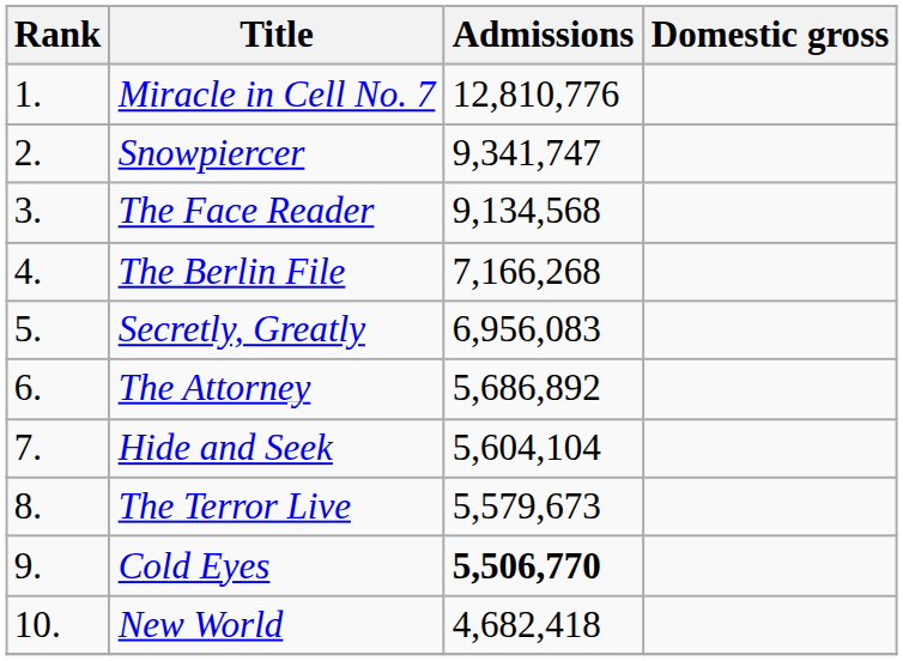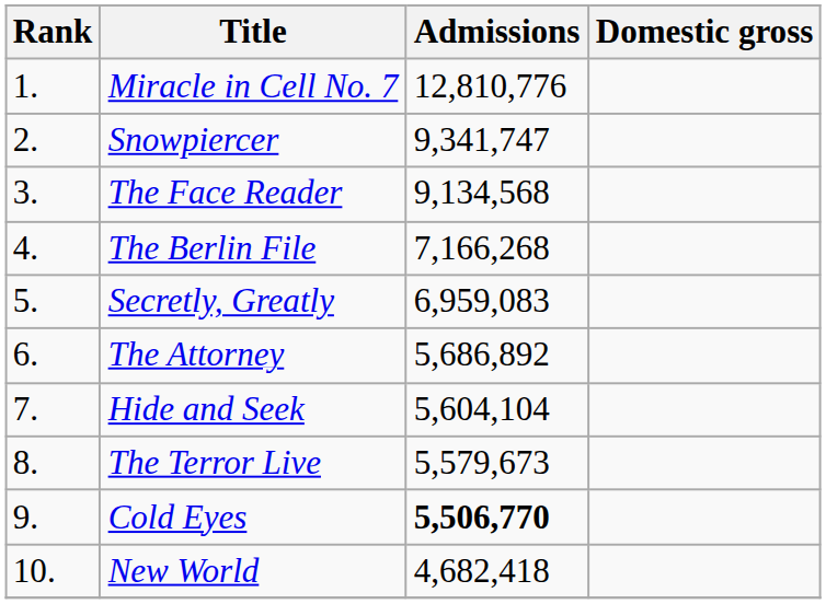Secretly, Greatly | Admissions: 6,956,083 -> 6,959,083
